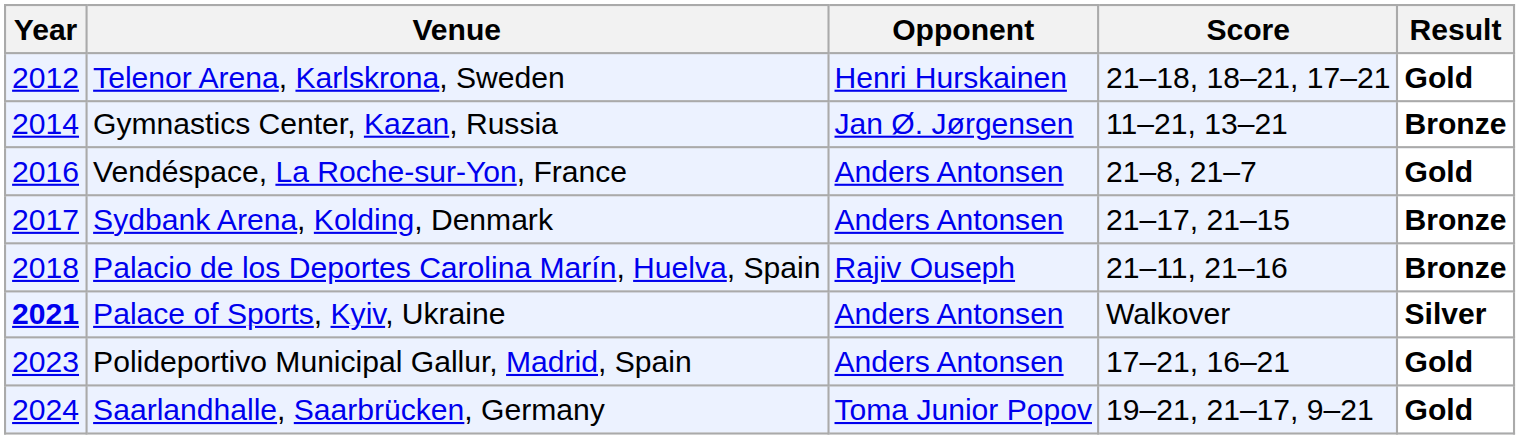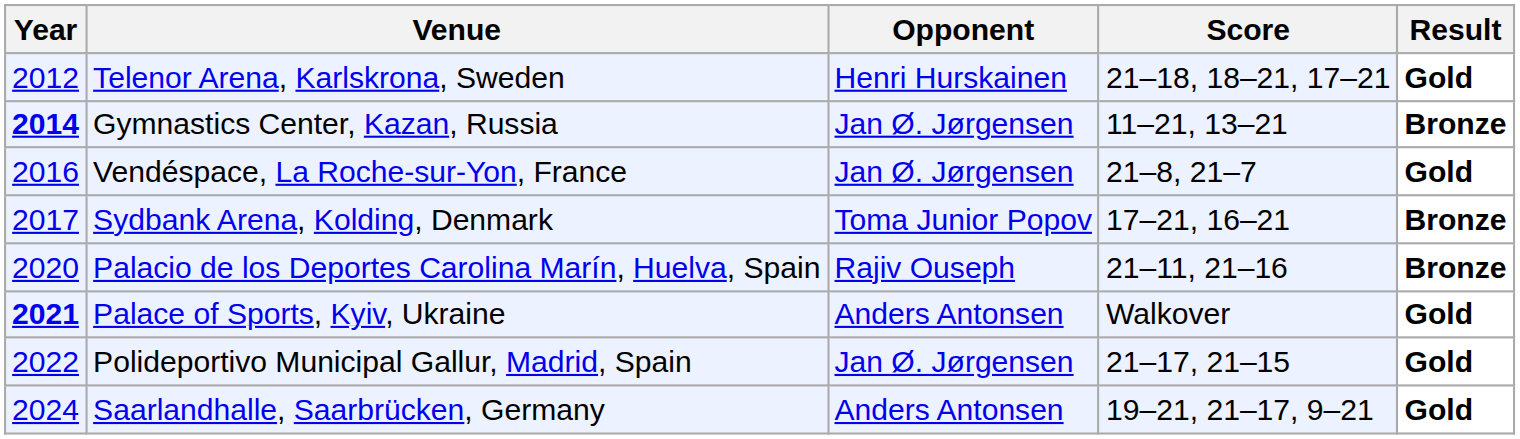Gymnastics Center, Kazan, Russia | Year: normal -> bold
Vendéspace, La Roche-sur-Yon, France | Opponent: Anders Antonsen -> Jan Ø. Jørgensen
Sydbank Arena, Kolding, Denmark | Opponent: Anders Antonsen -> Toma Junior Popov
Sydbank Arena, Kolding, Denmark | Score: 21–17, 21–15 -> 17–21, 16–21
Palacio de los Deportes Carolina Marín, Huelva, Spain | Year: 2018 -> 2020
Palace of Sports, Kyiv, Ukraine | Result: Silver -> Gold
Polideportivo Municipal Gallur, Madrid, Spain | Year: 2023 -> 2022
Polideportivo Municipal Gallur, Madrid, Spain | Opponent: Anders Antonsen -> Jan Ø. Jørgensen
Polideportivo Municipal Gallur, Madrid, Spain | Score: 17–21, 16–21 -> 21–17, 21–15
Saarlandhalle, Saarbrücken, Germany | Opponent: Toma Junior Popov -> Anders Antonsen
